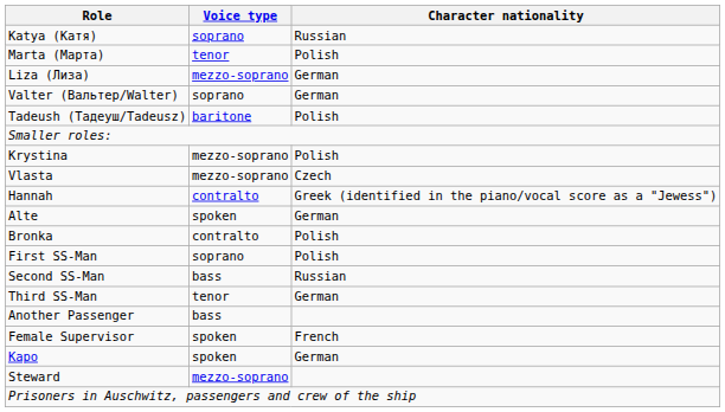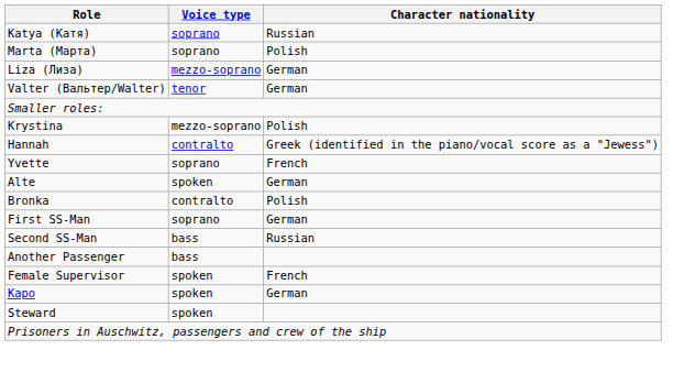Marta (Марта) | Voice type: tenor -> soprano
Valter (Вальтер/Walter) | Voice type: soprano -> tenor
- row: Tadeush (Тадеуш/Tadeusz) | baritone | Polish
- row: Vlasta | mezzo-soprano | Czech
+ row: Yvette | soprano | French
First SS-Man | Character nationality: Polish -> German
- row: Third SS-Man | tenor | German
Steward | Voice type: mezzo-soprano -> spoken
